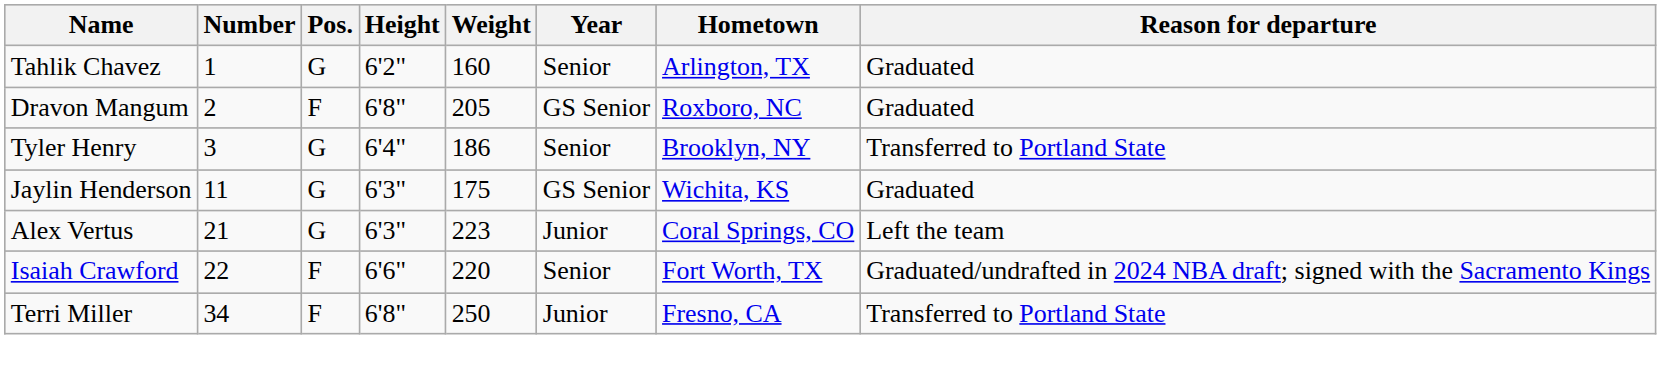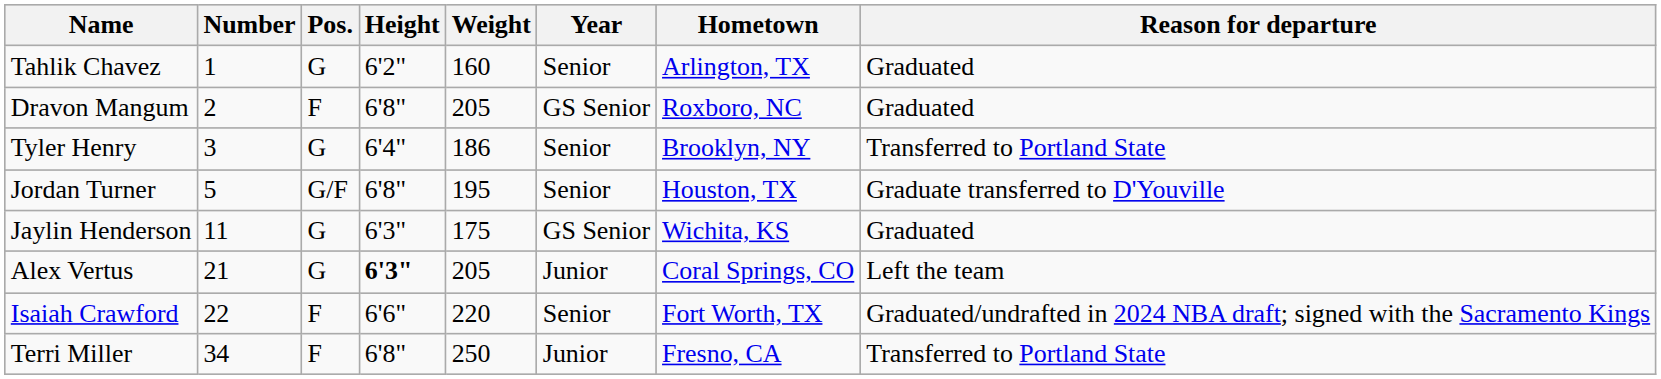+ row: Jordan Turner | 5 | G/F | 6'8" | 195 | Senior | Houston, TX | Graduate transferred to D'Youville
Alex Vertus | Height: normal -> bold
Alex Vertus | Weight: 223 -> 205
